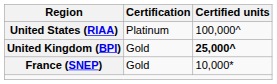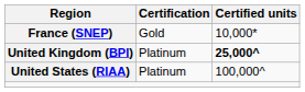rows swapped: France (SNEP) <-> United States (RIAA)
United Kingdom (BPI) | Certification: Gold -> Platinum
